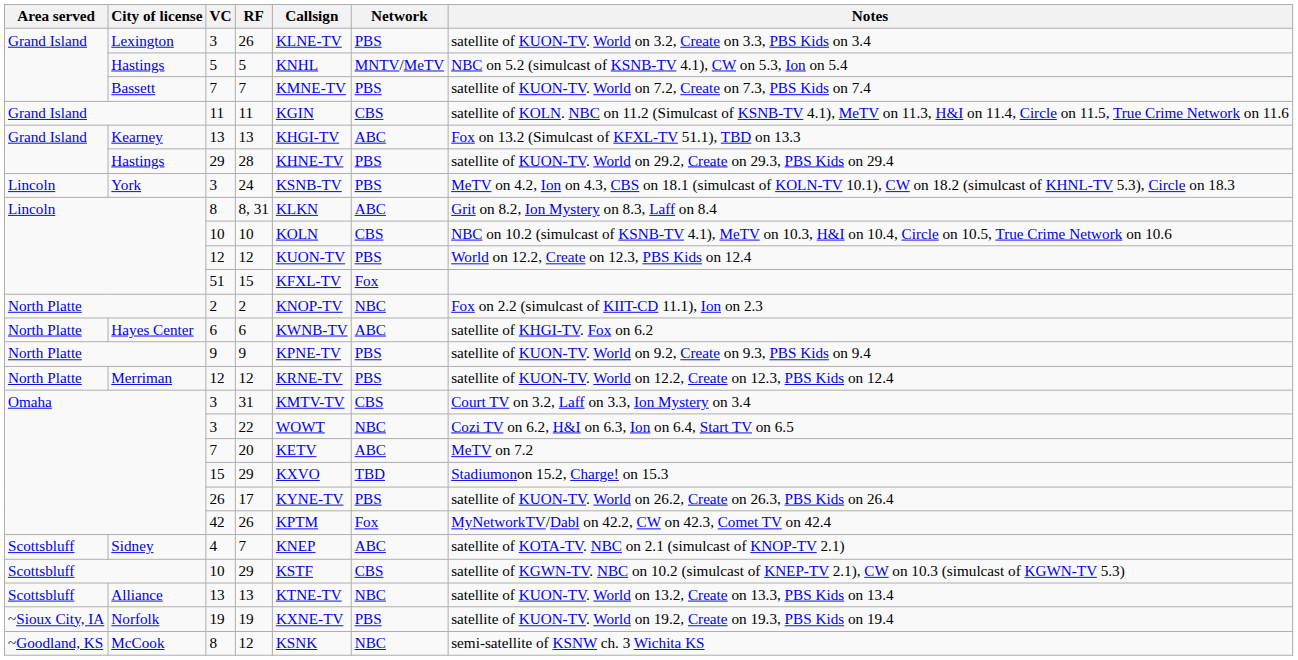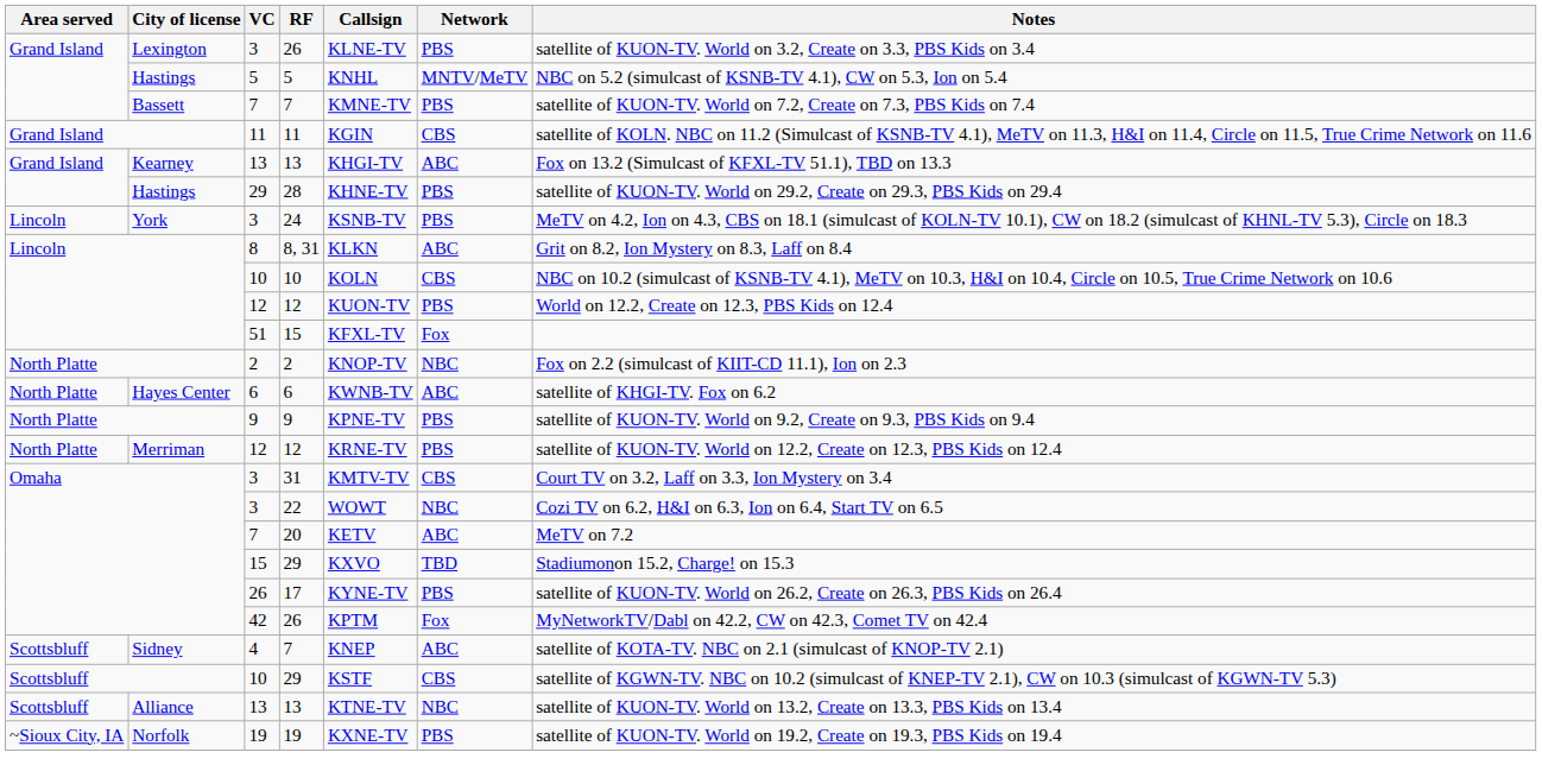- row: ~Goodland, KS | McCook | 8 | 12 | KSNK | NBC | semi-satellite of KSNW ch. 3 Wichita KS
